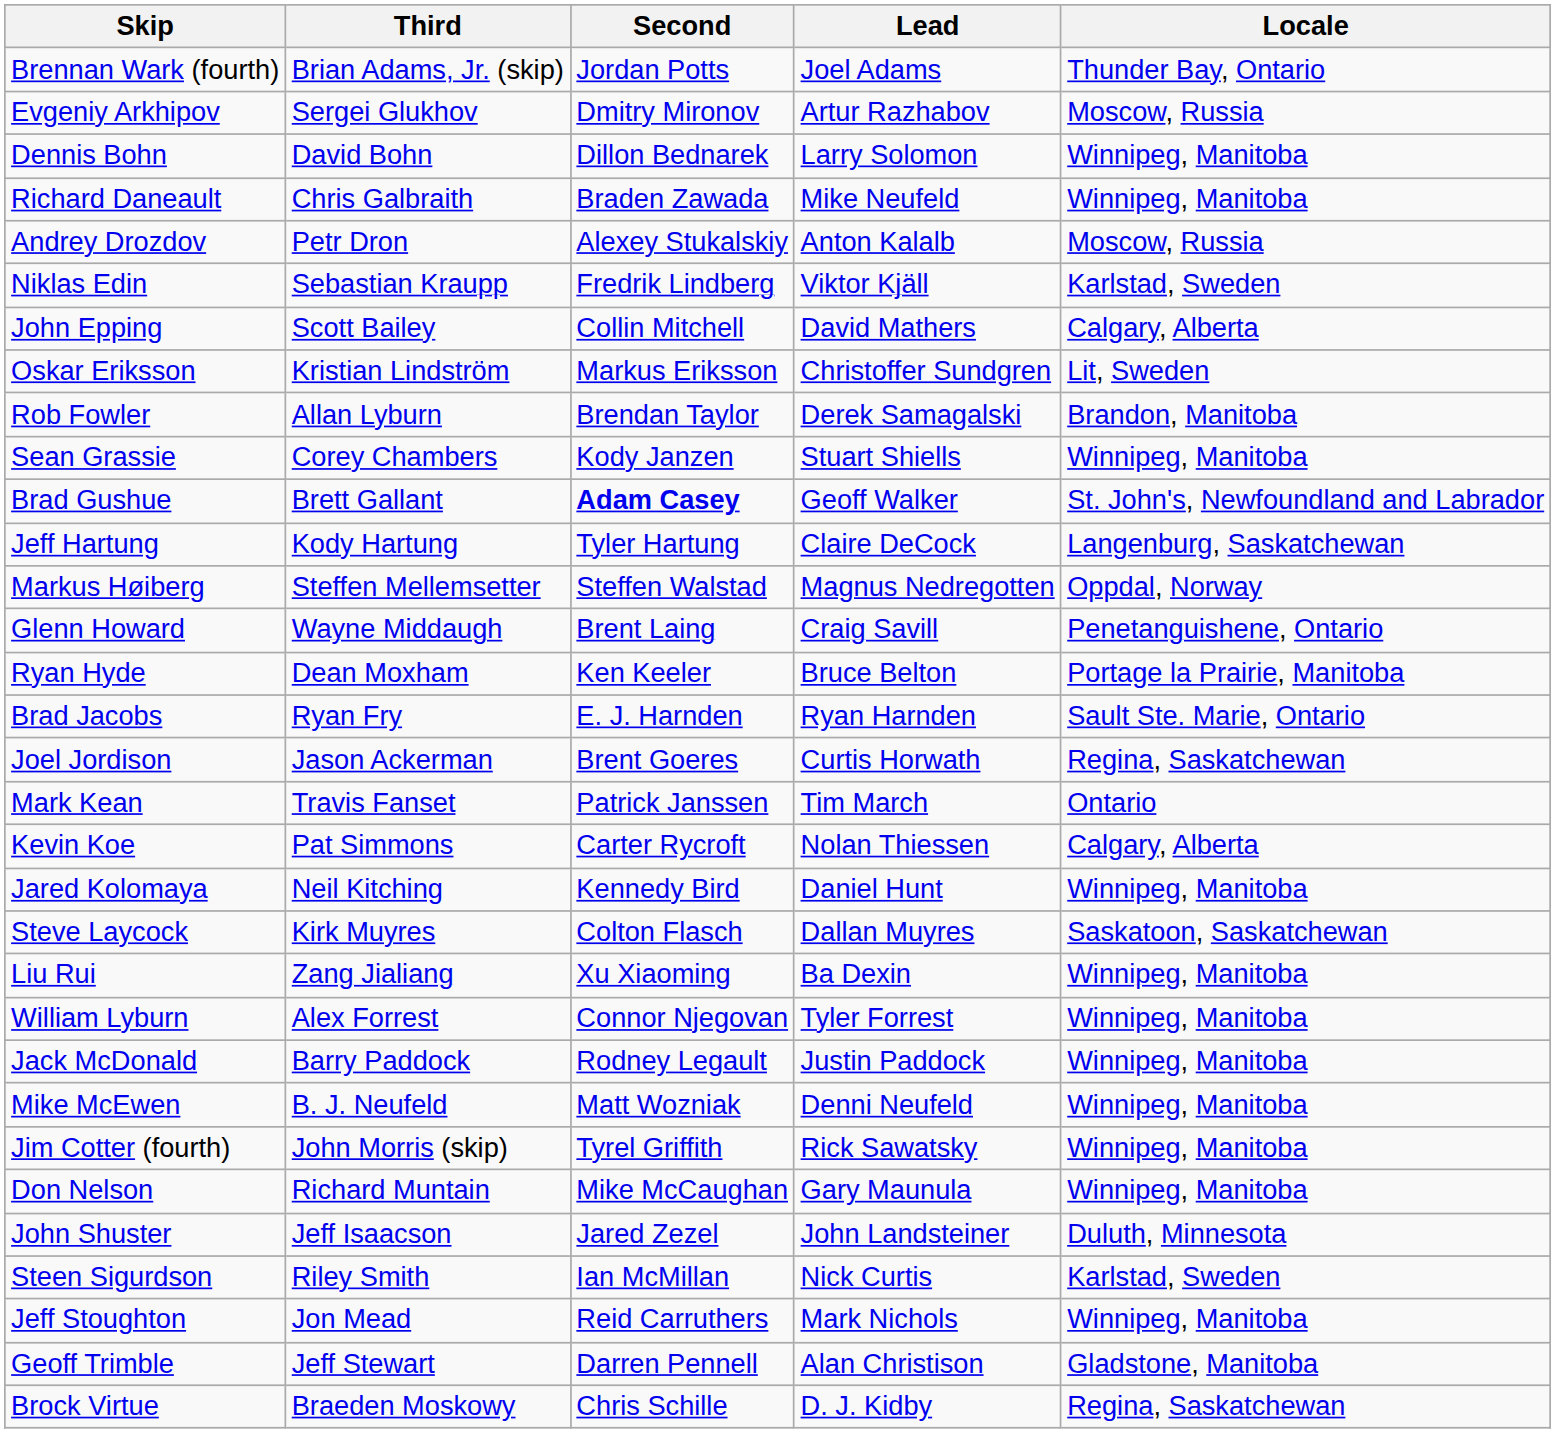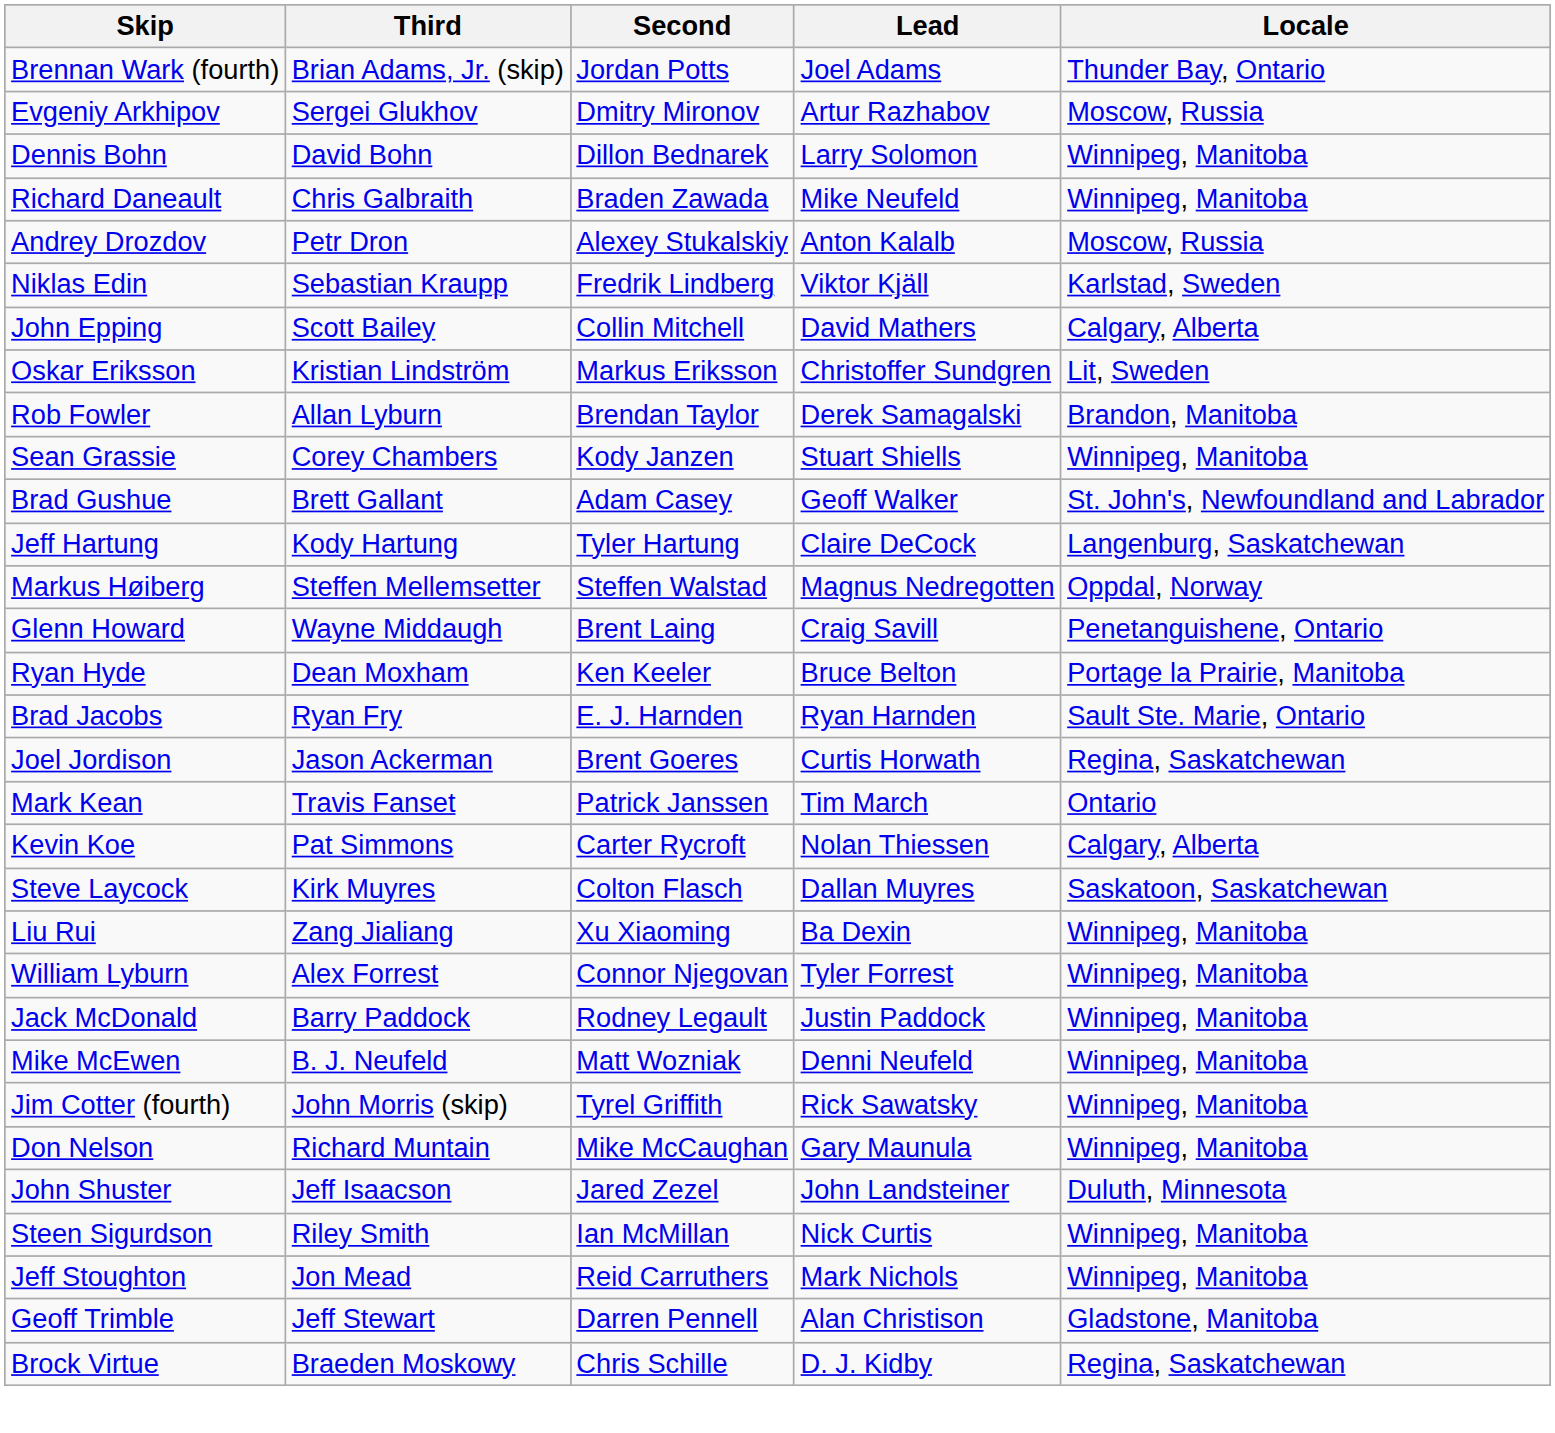Brad Gushue | Second: bold -> normal
- row: Jared Kolomaya | Neil Kitching | Kennedy Bird | Daniel Hunt | Winnipeg, Manitoba
Steen Sigurdson | Locale: Karlstad, Sweden -> Winnipeg, Manitoba
